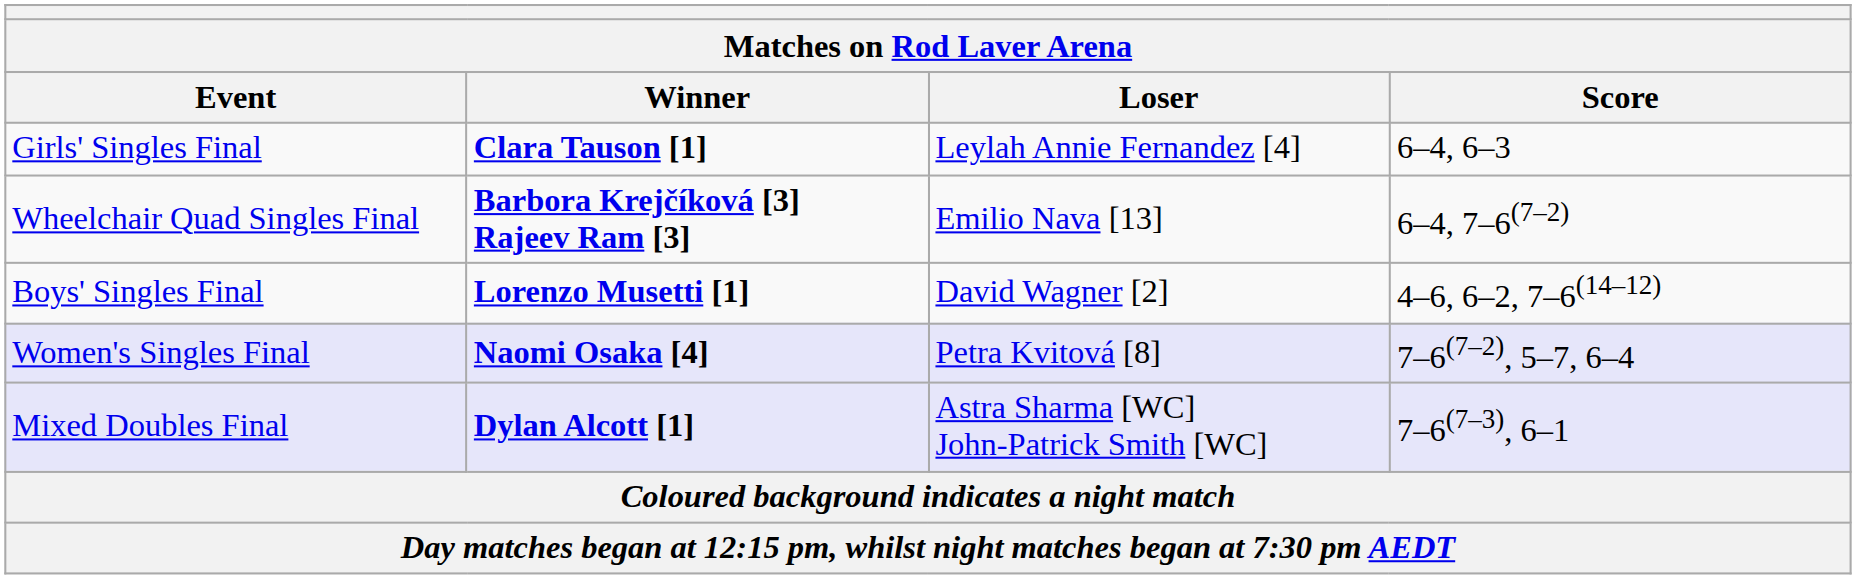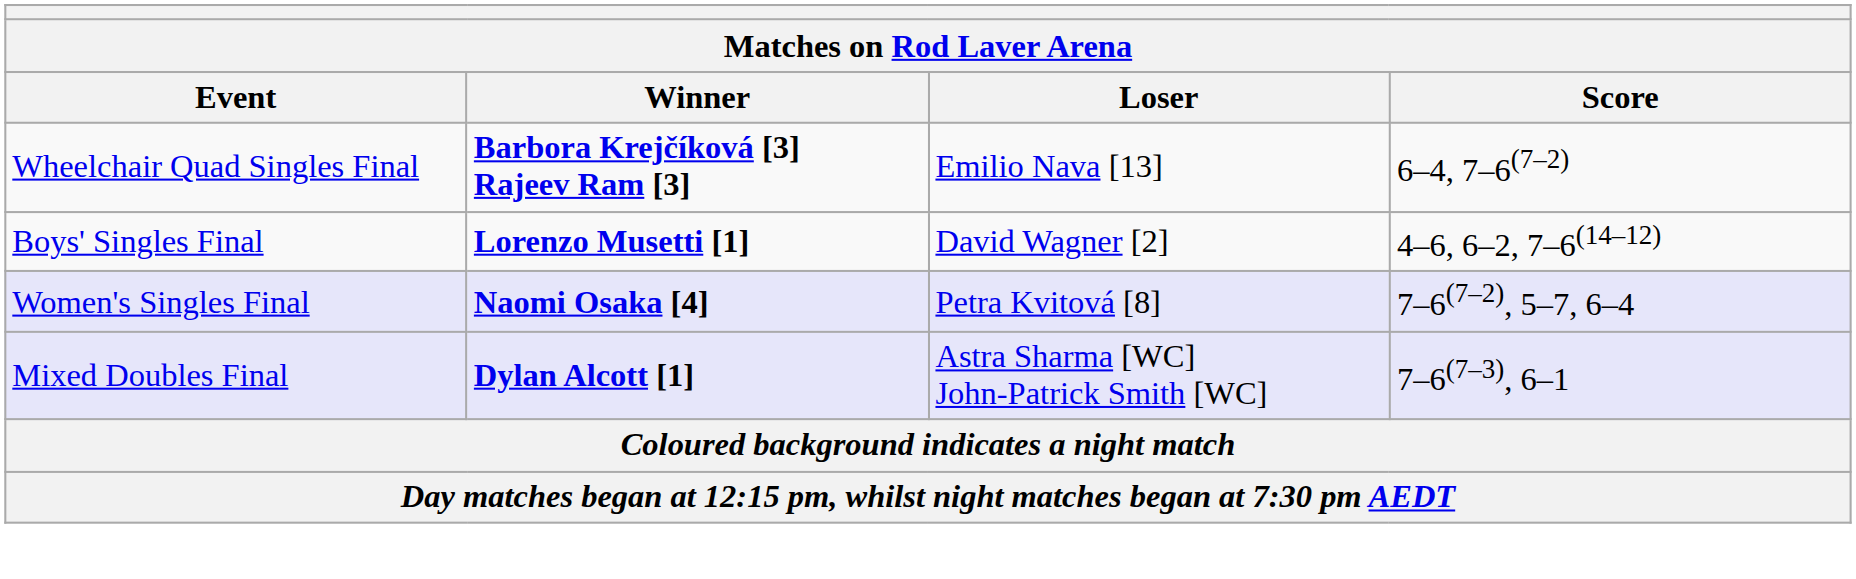- row: Girls' Singles Final | Clara Tauson [1] | Leylah Annie Fernandez [4] | 6–4, 6–3
